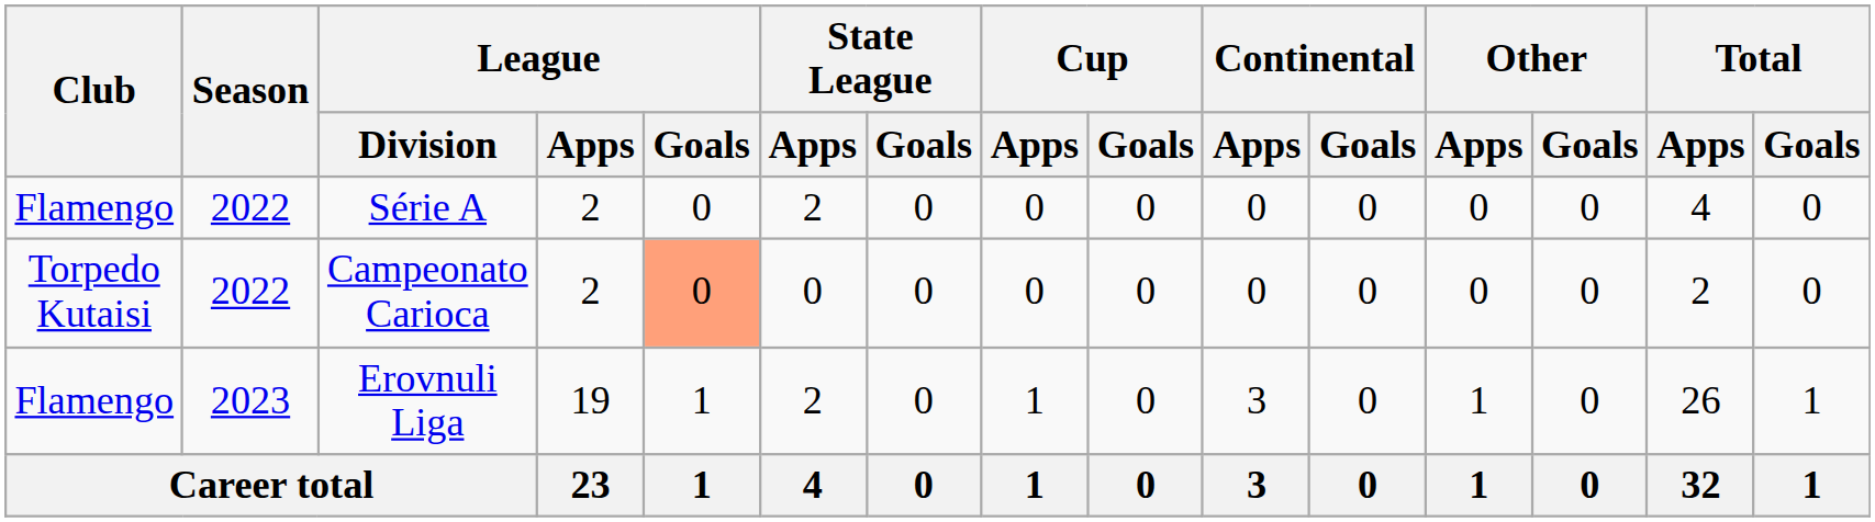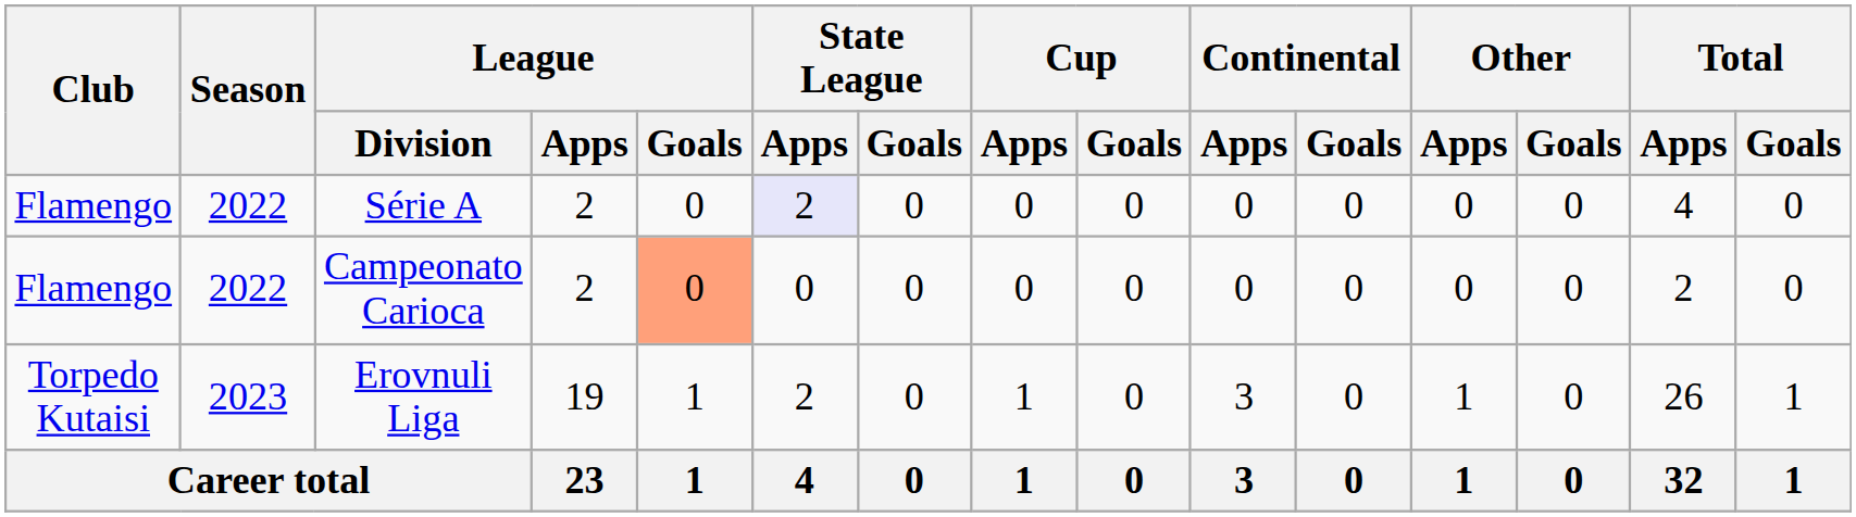Série A | State League / Apps: no background -> lavender background
Campeonato Carioca | Club: Torpedo Kutaisi -> Flamengo
Erovnuli Liga | Club: Flamengo -> Torpedo Kutaisi
